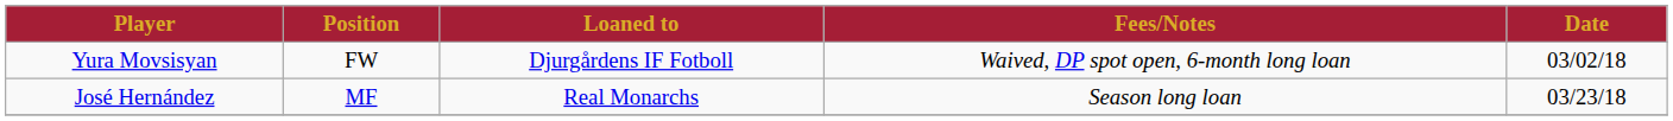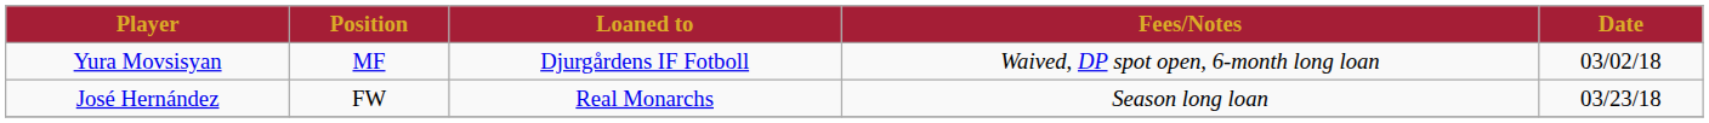Yura Movsisyan | Position: FW -> MF
José Hernández | Position: MF -> FW
